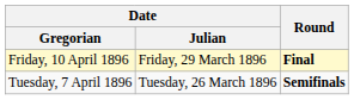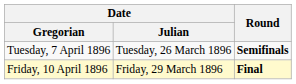rows swapped: Tuesday, 7 April 1896 <-> Friday, 10 April 1896
